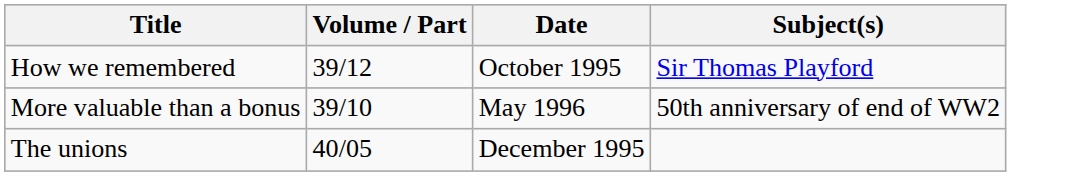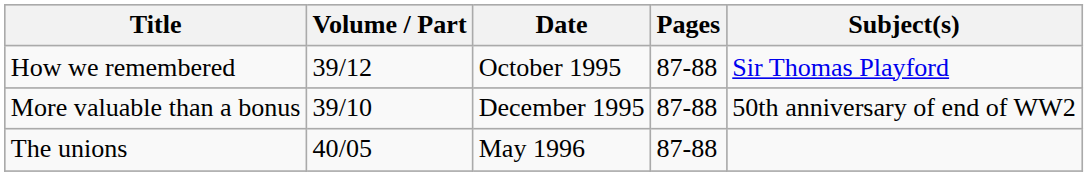+ column: Pages | 87-88 | 87-88 | 87-88
More valuable than a bonus | Date: May 1996 -> December 1995
The unions | Date: December 1995 -> May 1996
